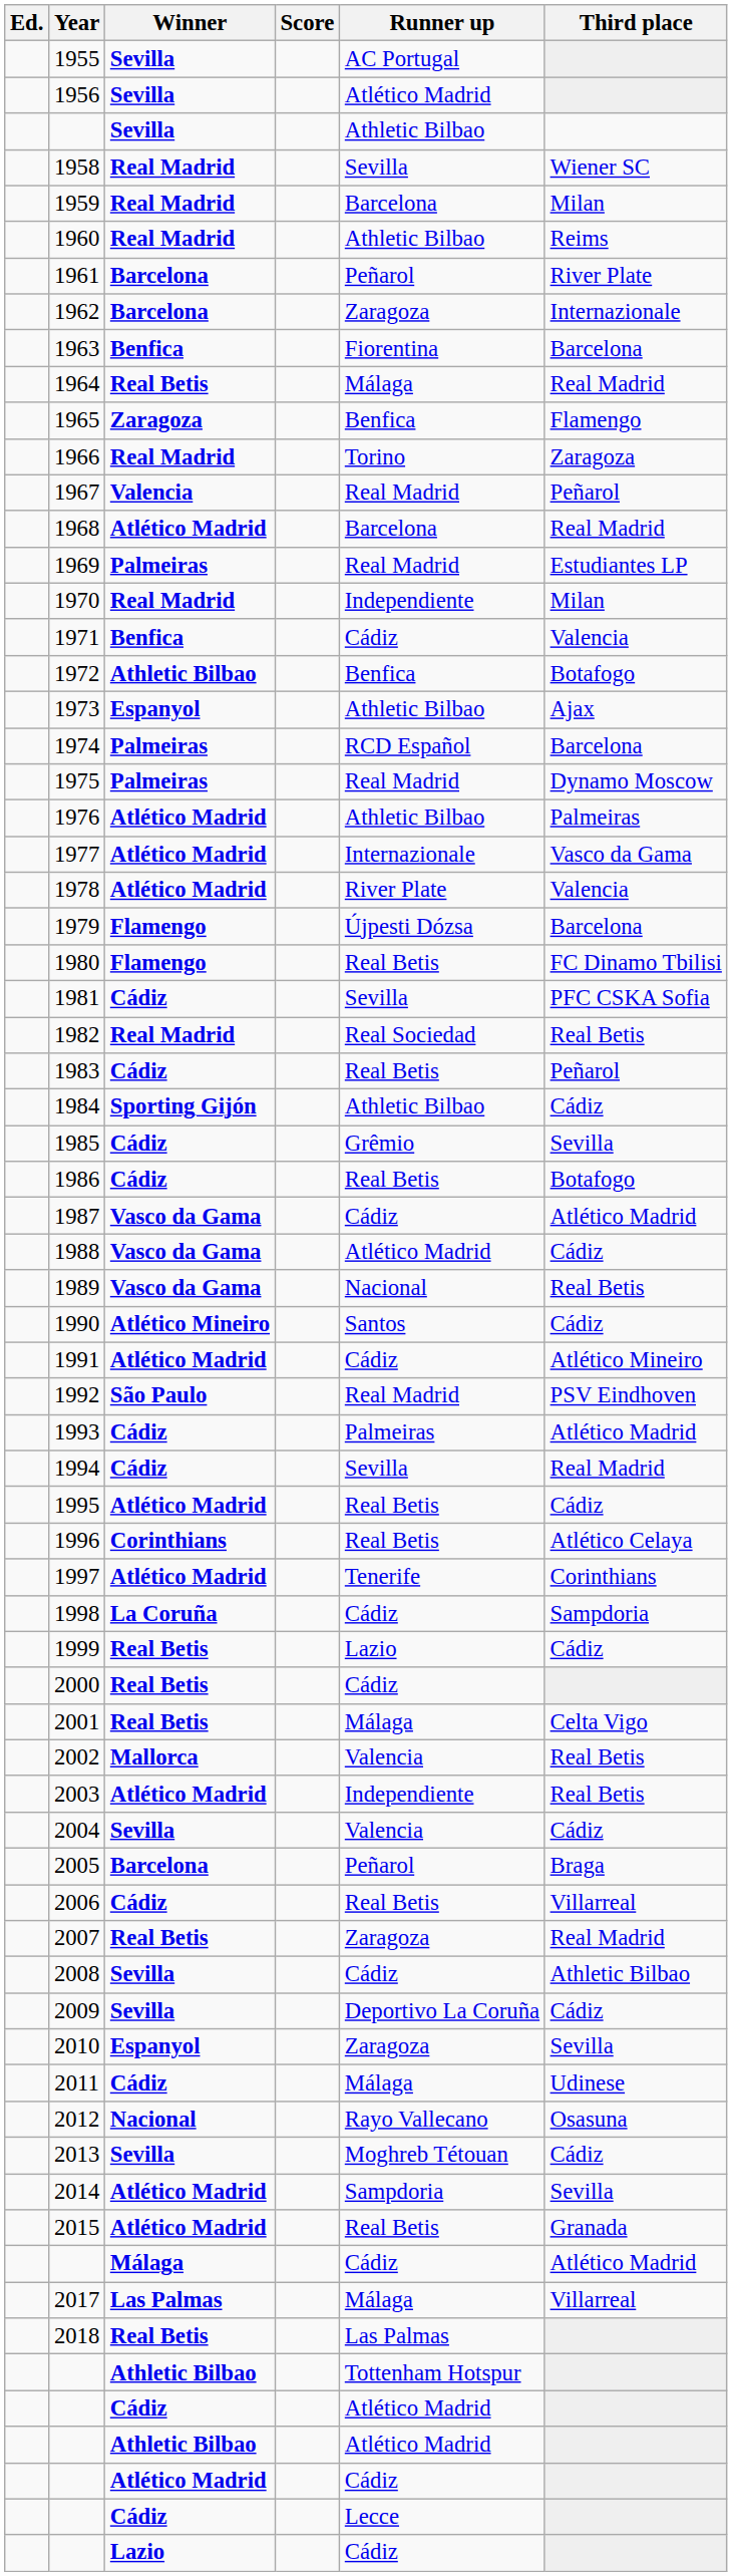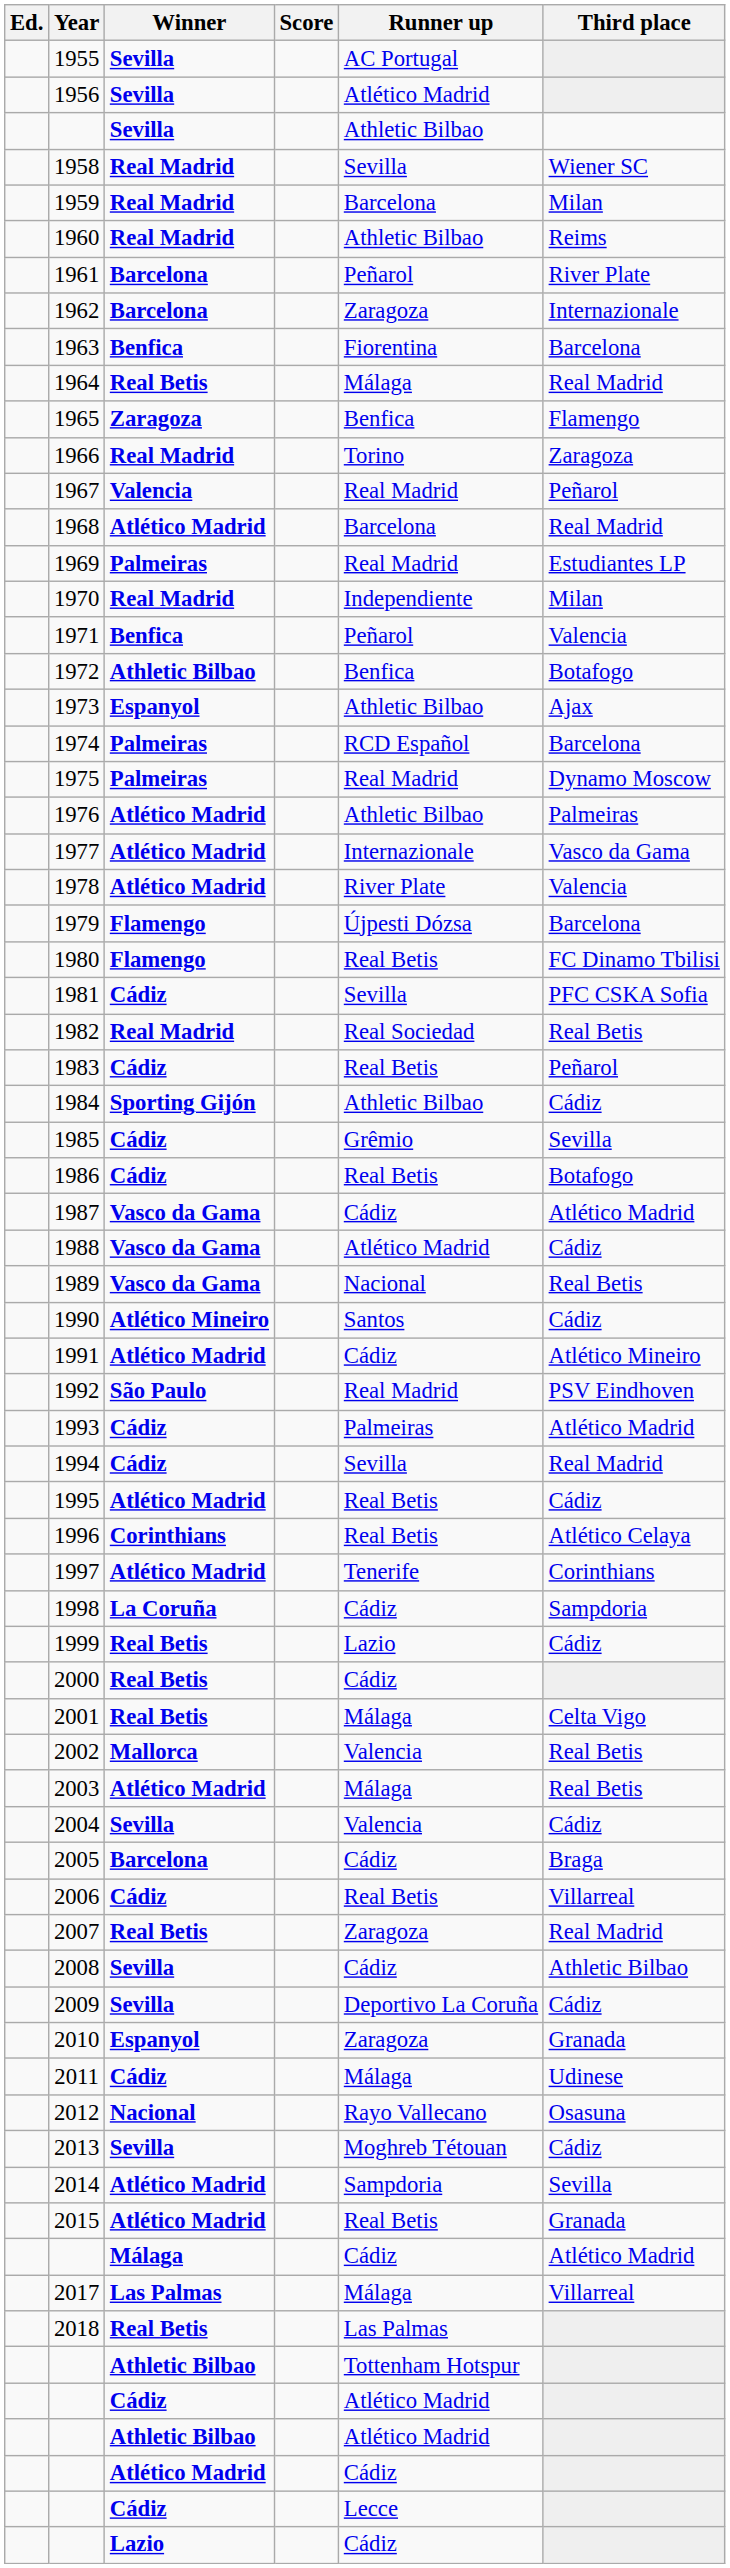1971 | Runner up: Cádiz -> Peñarol
2003 | Runner up: Independiente -> Málaga
2005 | Runner up: Peñarol -> Cádiz
2010 | Third place: Sevilla -> Granada
